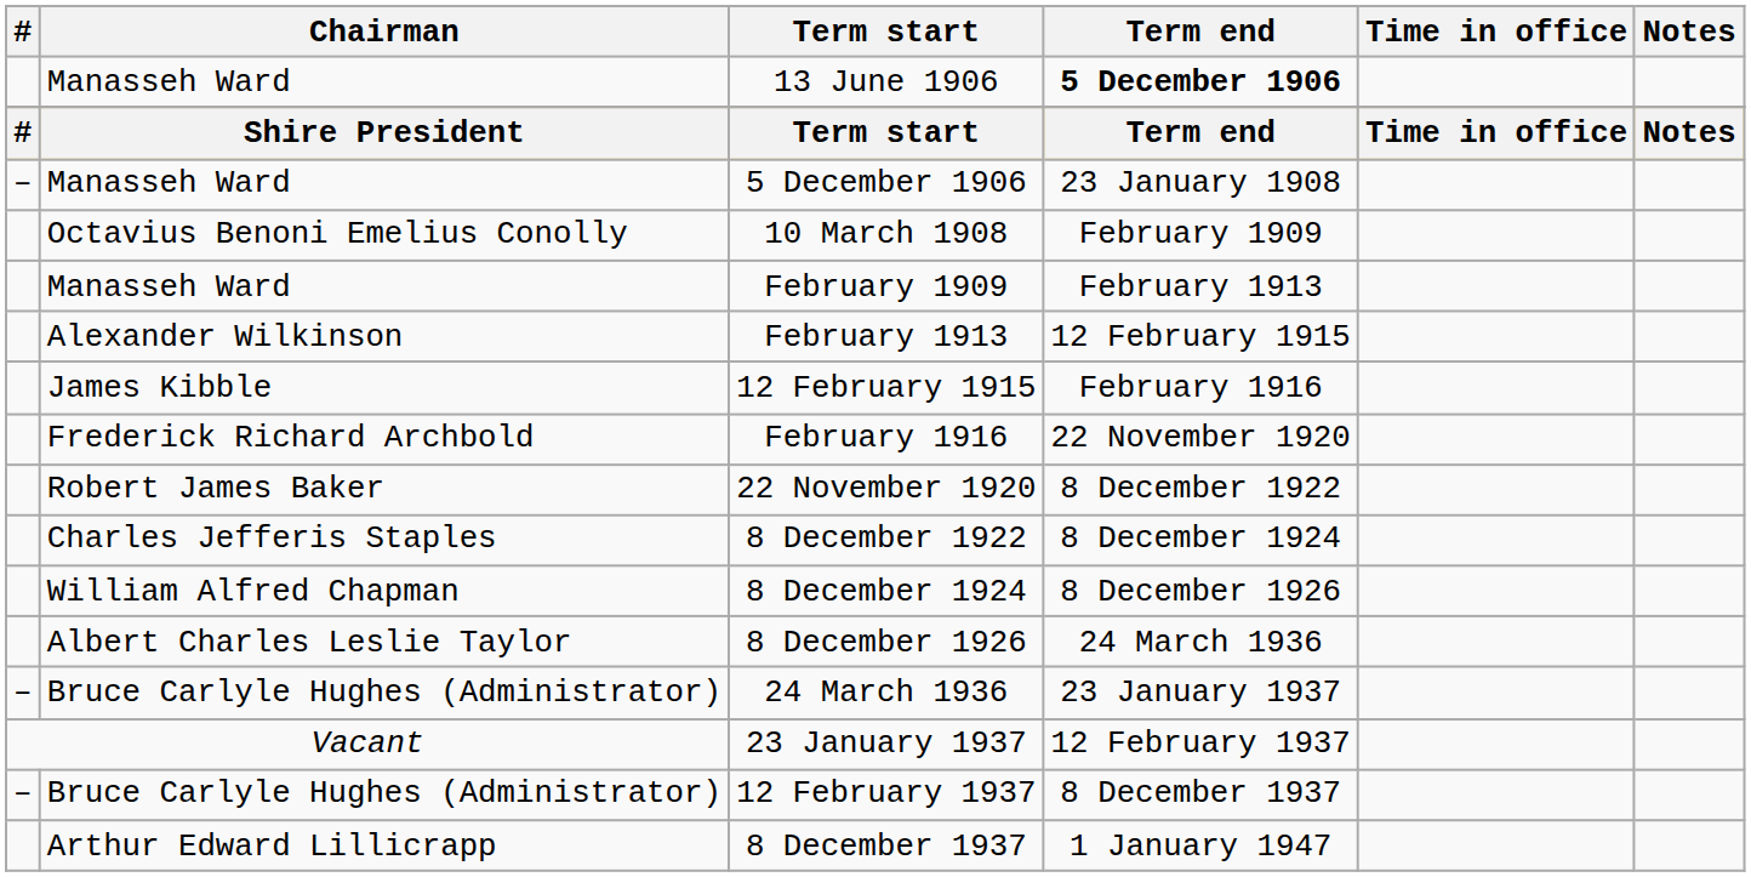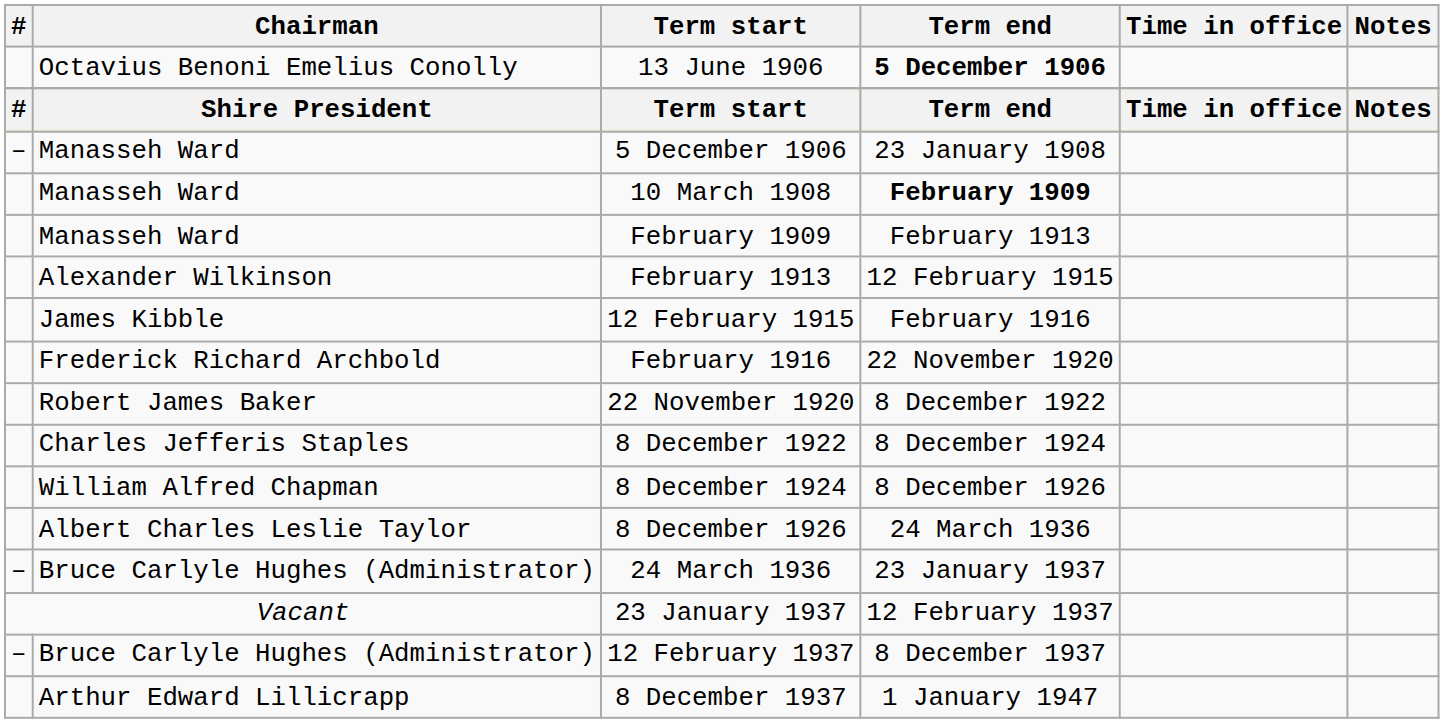13 June 1906 | Chairman: Manasseh Ward -> Octavius Benoni Emelius Conolly
10 March 1908 | Chairman: Octavius Benoni Emelius Conolly -> Manasseh Ward
10 March 1908 | Term end: normal -> bold
